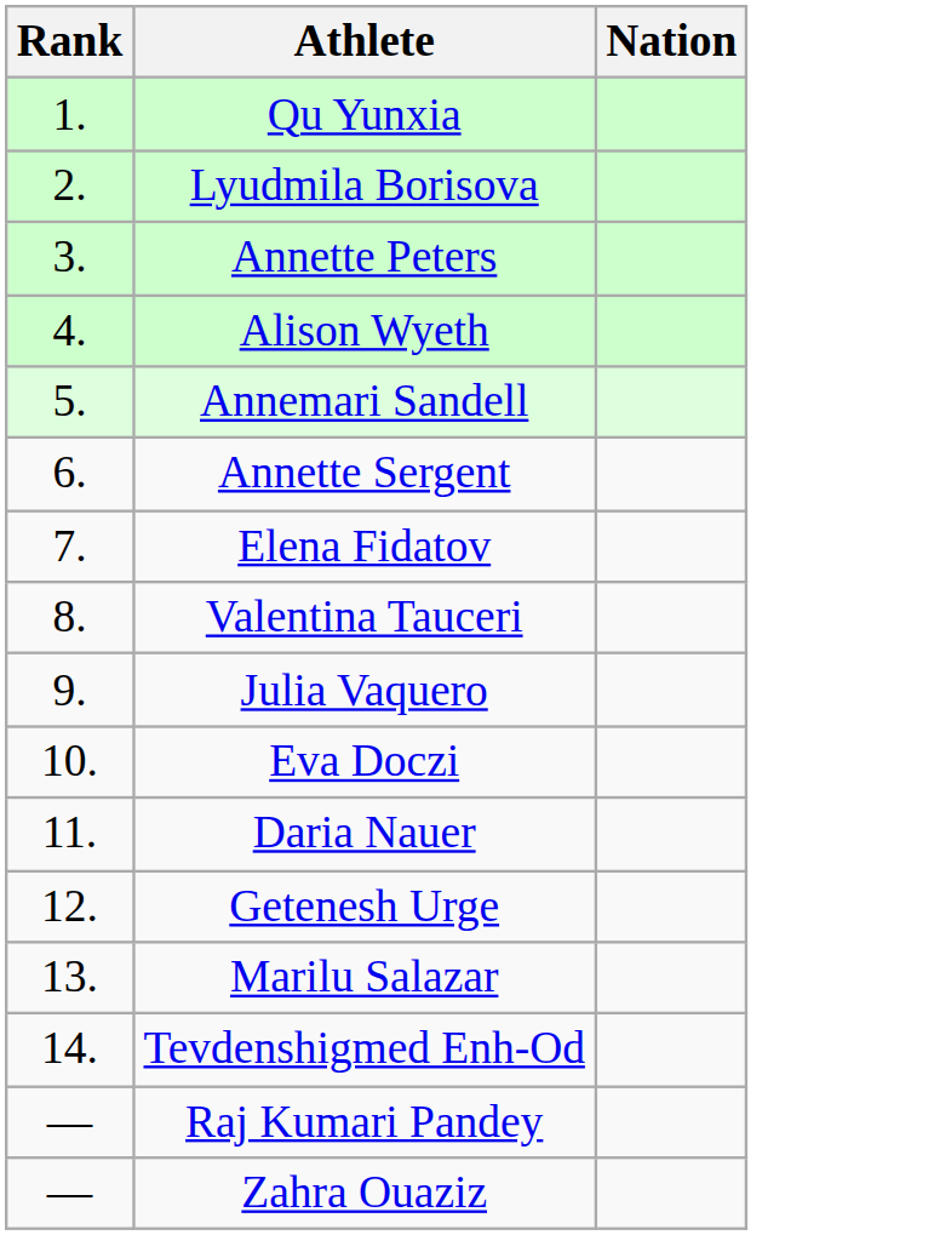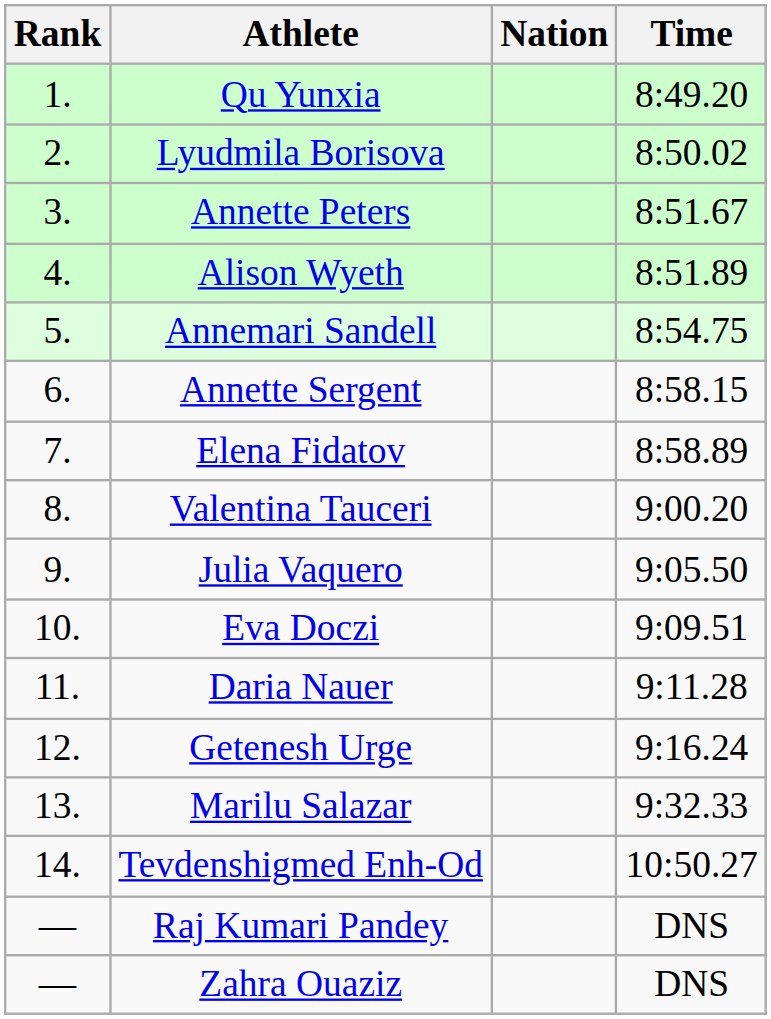+ column: Time | 8:49.20 | 8:50.02 | 8:51.67 | 8:51.89 | 8:54.75 | 8:58.15 | 8:58.89 | 9:00.20 | 9:05.50 | 9:09.51 | 9:11.28 | 9:16.24 | 9:32.33 | 10:50.27 | DNS | DNS
